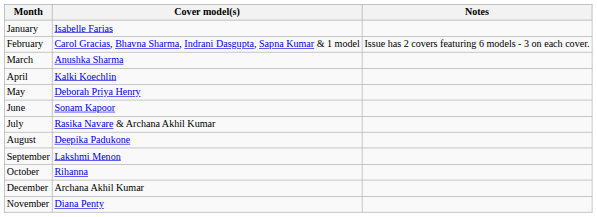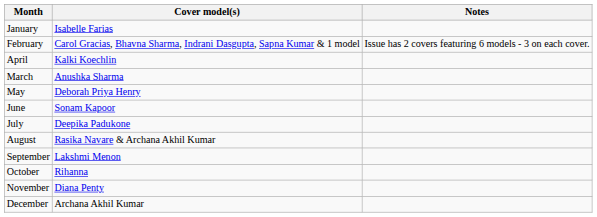rows swapped: March <-> April
July | Cover model(s): Rasika Navare & Archana Akhil Kumar -> Deepika Padukone
August | Cover model(s): Deepika Padukone -> Rasika Navare & Archana Akhil Kumar
rows swapped: November <-> December
